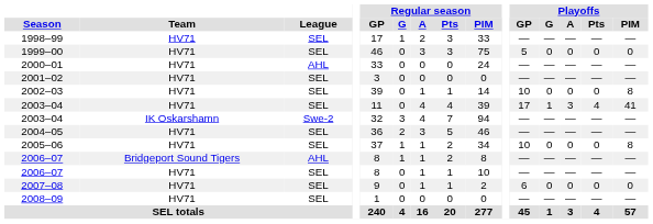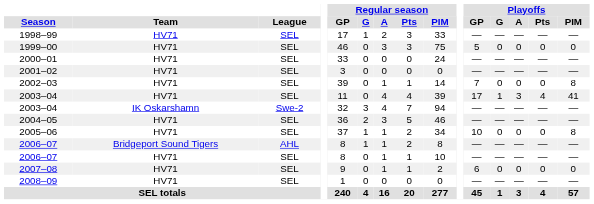2000–01 | League: AHL -> SEL
2002–03 | Playoffs / GP: 10 -> 7
